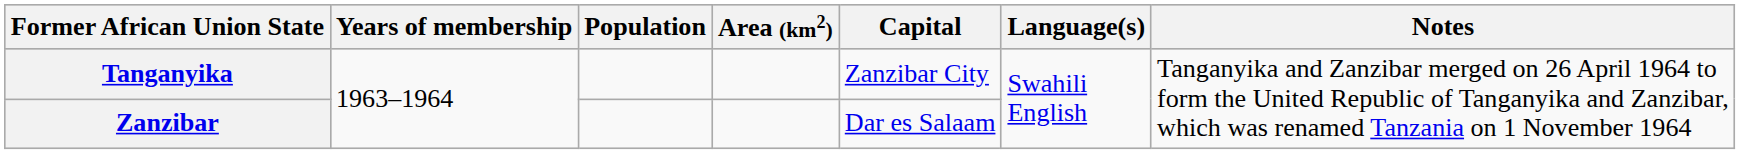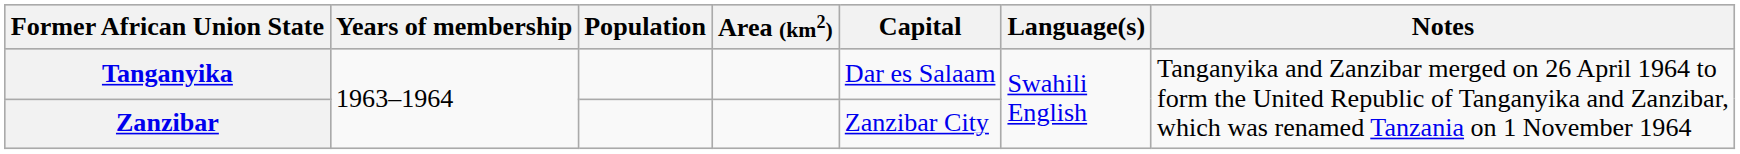Tanganyika | Capital: Zanzibar City -> Dar es Salaam
Zanzibar | Capital: Dar es Salaam -> Zanzibar City
